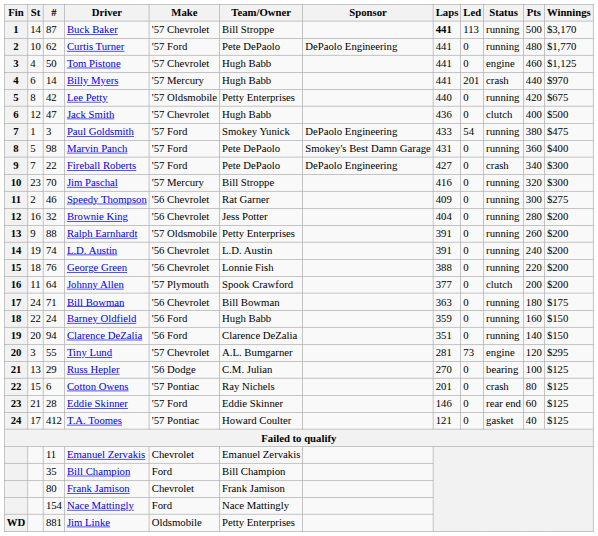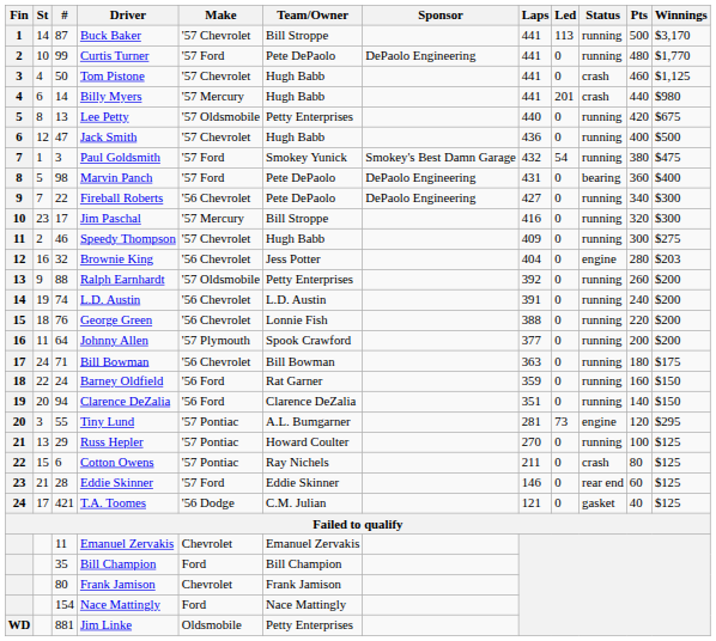Buck Baker | Laps: bold -> normal
Curtis Turner | #: 62 -> 99
Tom Pistone | Status: engine -> crash
Billy Myers | Winnings: $970 -> $980
Lee Petty | #: 42 -> 13
Jack Smith | Status: clutch -> running
Paul Goldsmith | Sponsor: DePaolo Engineering -> Smokey's Best Damn Garage
Paul Goldsmith | Laps: 433 -> 432
Marvin Panch | Sponsor: Smokey's Best Damn Garage -> DePaolo Engineering
Marvin Panch | Status: running -> bearing
Fireball Roberts | Make: '57 Ford -> '56 Chevrolet
Fireball Roberts | Status: crash -> running
Jim Paschal | #: 70 -> 17
Speedy Thompson | Make: '56 Chevrolet -> '57 Chevrolet
Speedy Thompson | Team/Owner: Rat Garner -> Hugh Babb
Brownie King | Status: running -> engine
Brownie King | Winnings: $200 -> $203
Ralph Earnhardt | Laps: 391 -> 392
Johnny Allen | Status: clutch -> running
Barney Oldfield | Team/Owner: Hugh Babb -> Rat Garner
Tiny Lund | Make: '57 Chevrolet -> '57 Pontiac
Russ Hepler | Make: '56 Dodge -> '57 Pontiac
Russ Hepler | Team/Owner: C.M. Julian -> Howard Coulter
Russ Hepler | Status: bearing -> running
Cotton Owens | Laps: 201 -> 211
T.A. Toomes | #: 412 -> 421
T.A. Toomes | Make: '57 Pontiac -> '56 Dodge
T.A. Toomes | Team/Owner: Howard Coulter -> C.M. Julian
